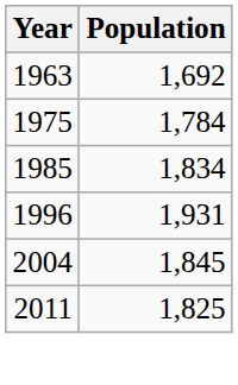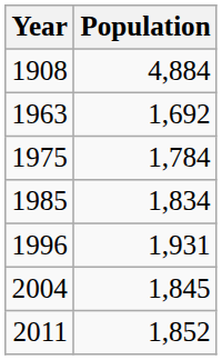+ row: 1908 | 4,884
2011 | Population: 1,825 -> 1,852
